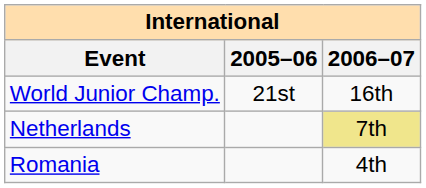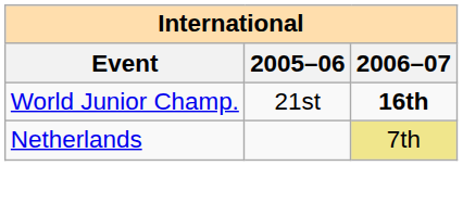World Junior Champ. | 2006–07: normal -> bold
- row: Romania | 4th
